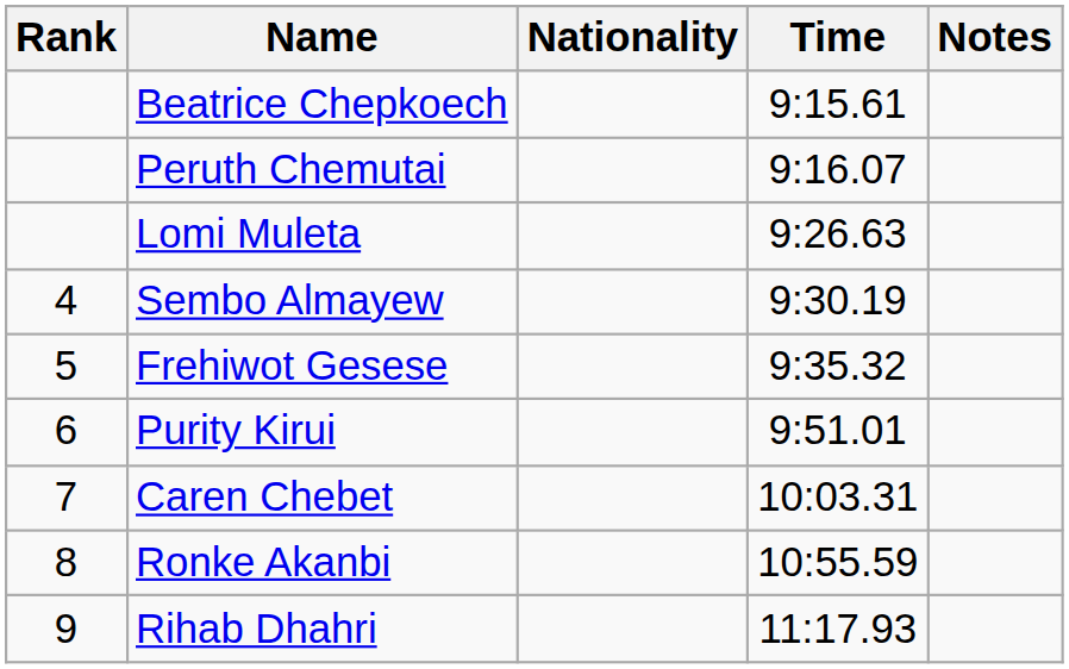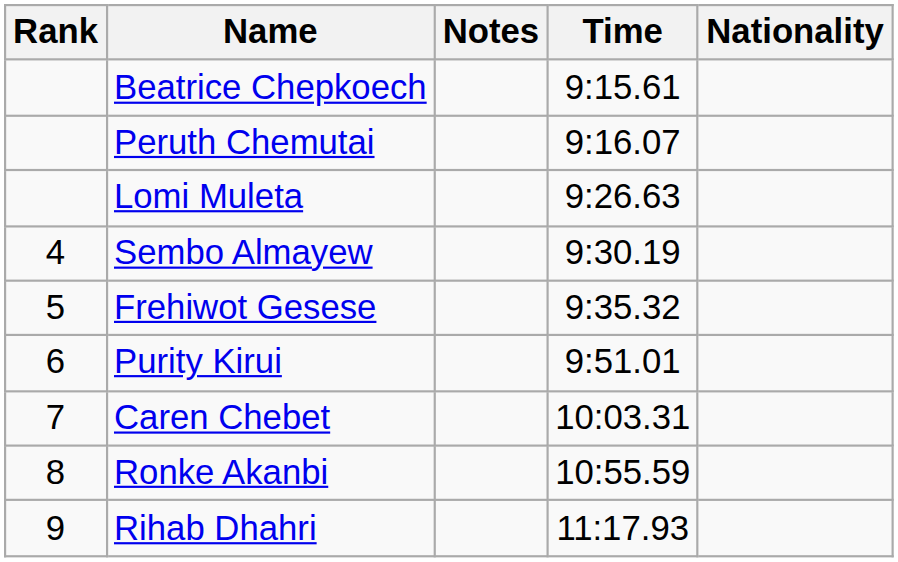columns swapped: Nationality <-> Notes
